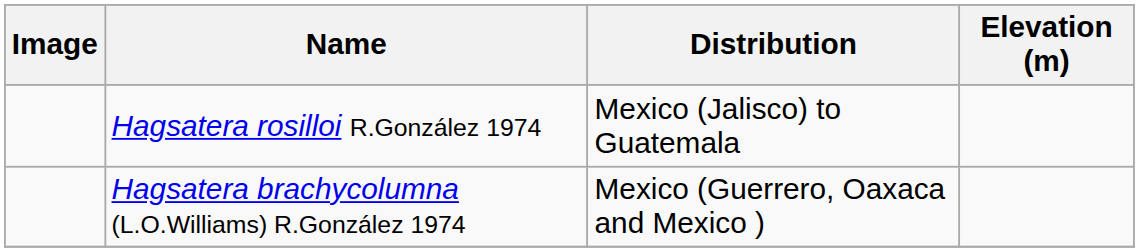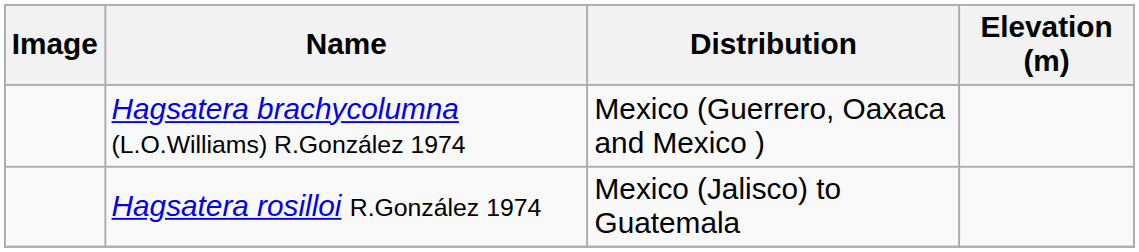rows swapped: Hagsatera brachycolumna (L.O.Williams) R.González 1974 <-> Hagsatera rosilloi R.González 1974
